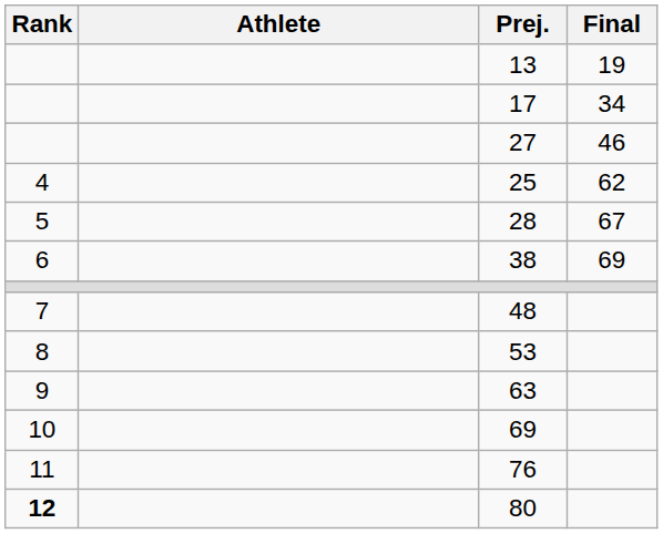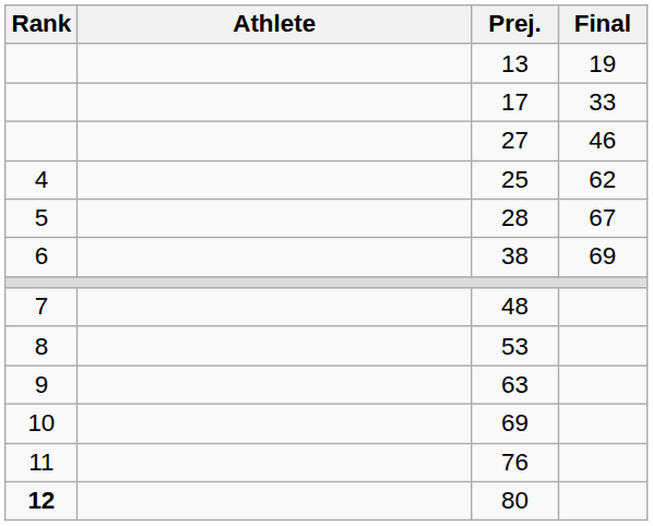17 | Final: 34 -> 33
